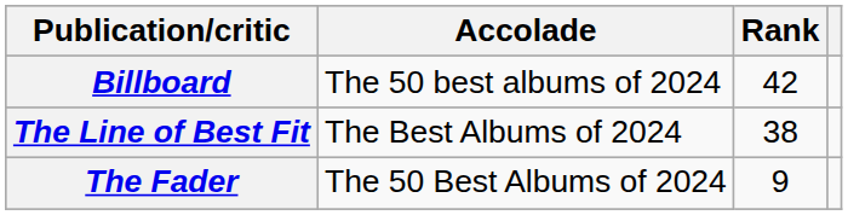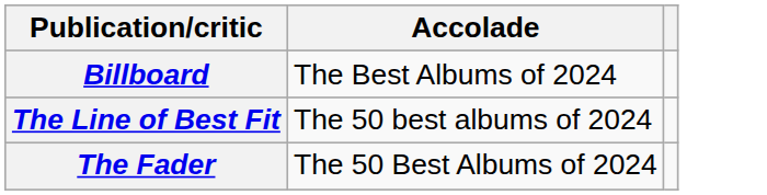- column: Rank | 42 | 38 | 9
Billboard | Accolade: The 50 best albums of 2024 -> The Best Albums of 2024
The Line of Best Fit | Accolade: The Best Albums of 2024 -> The 50 best albums of 2024
